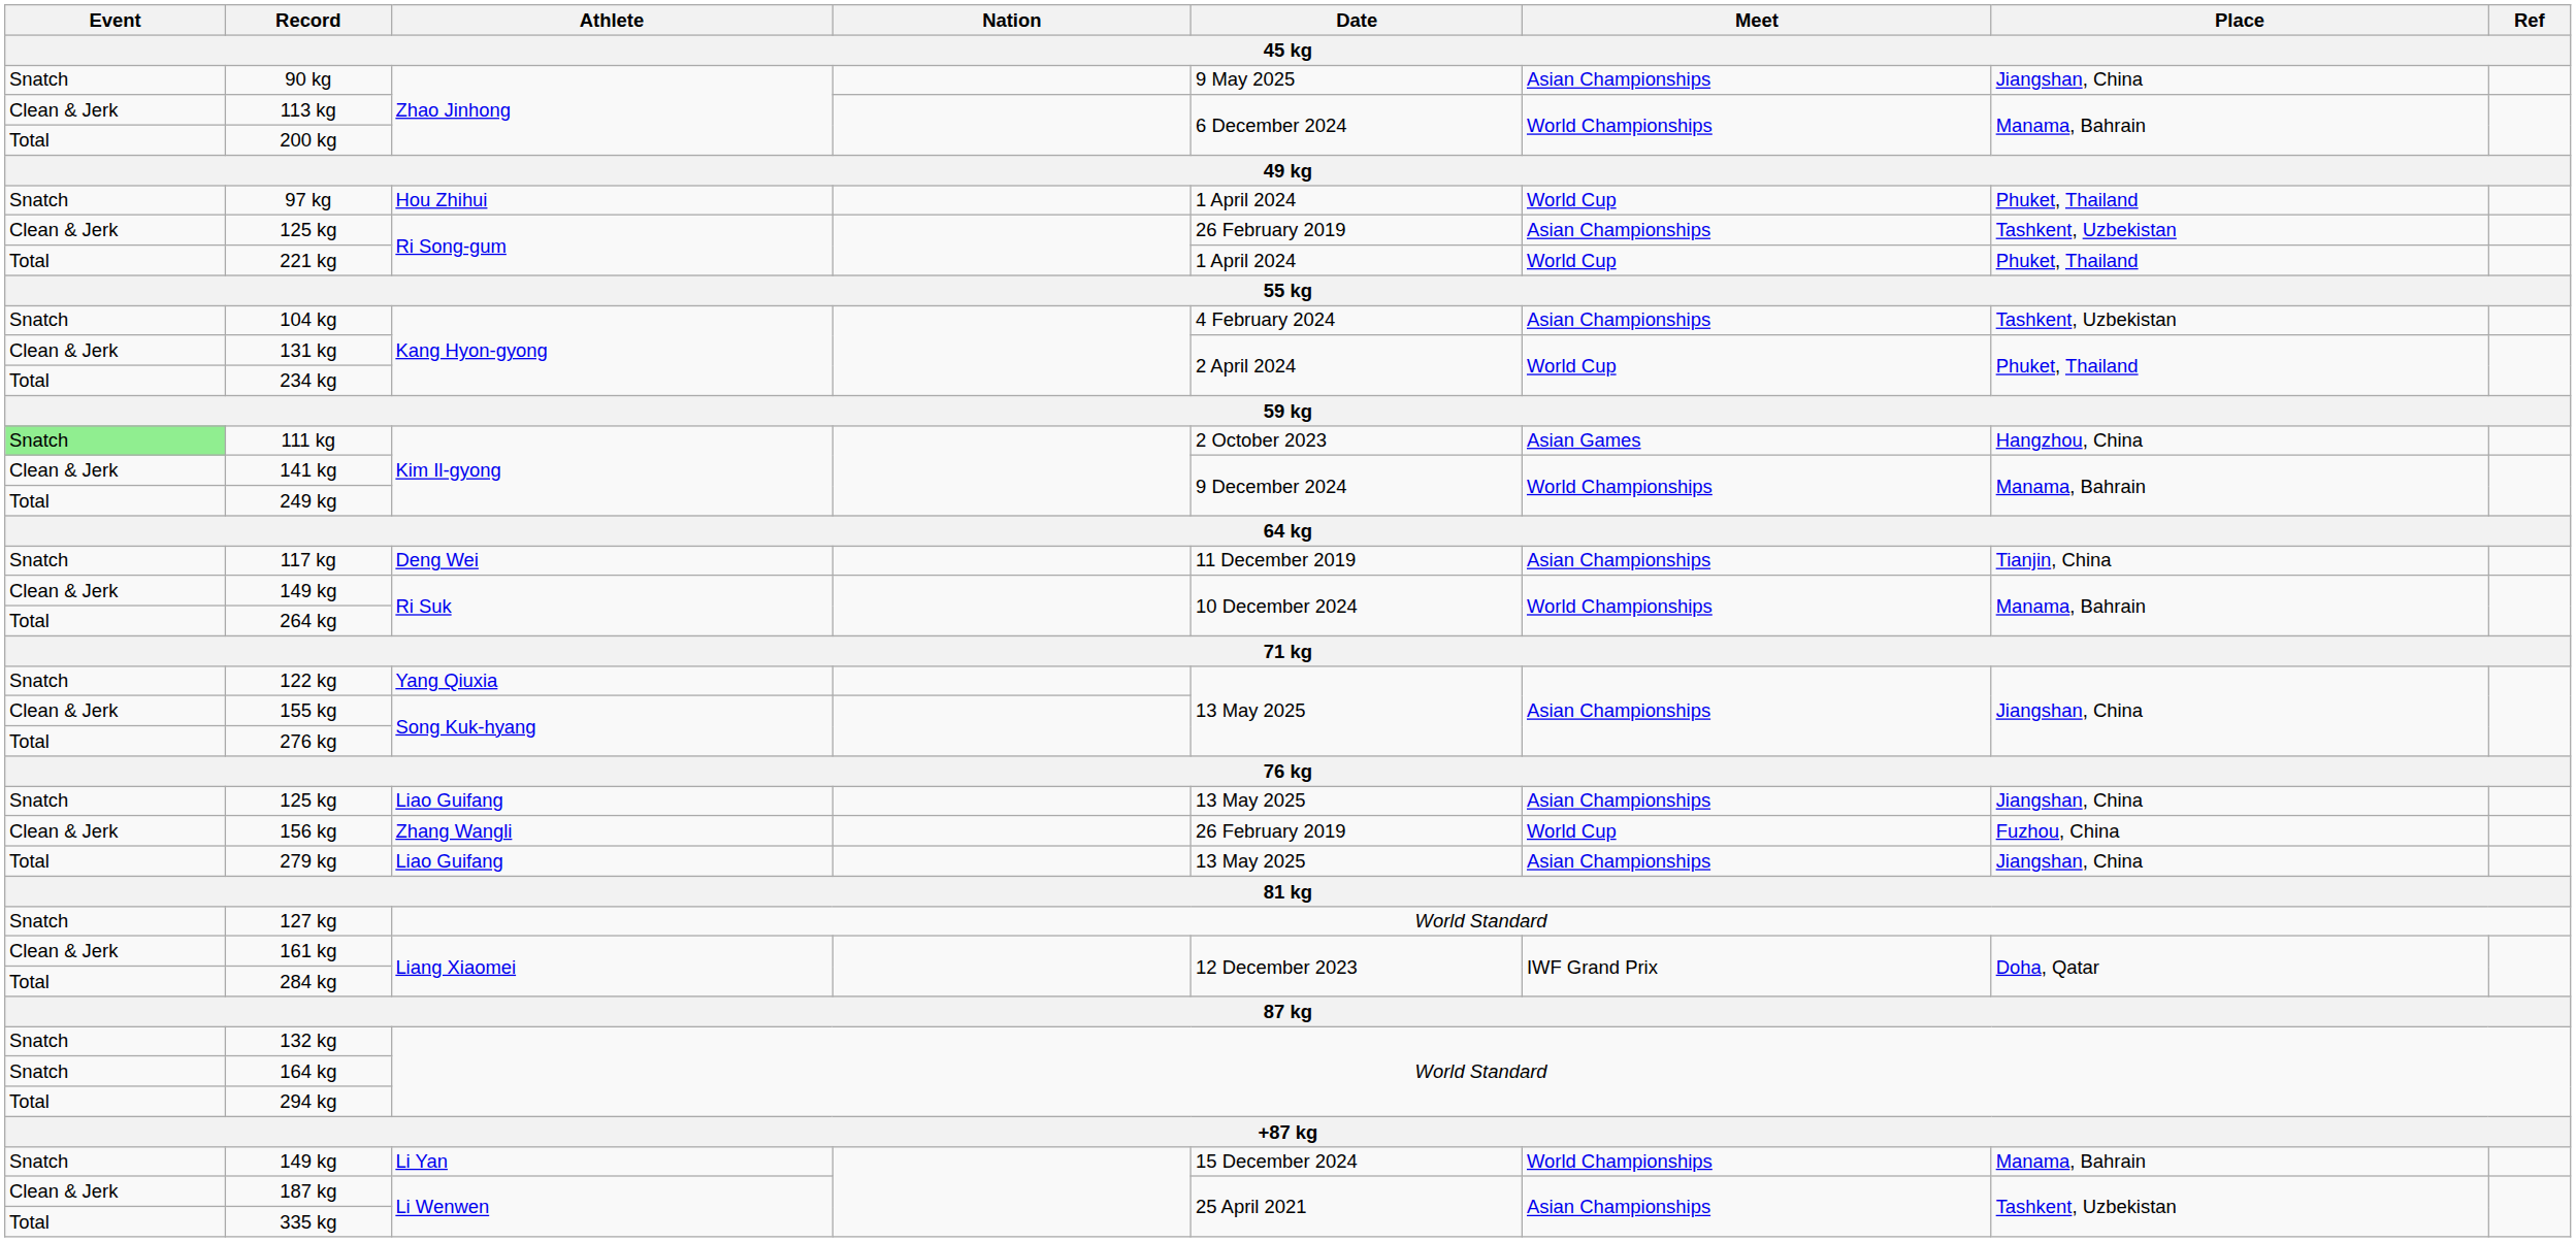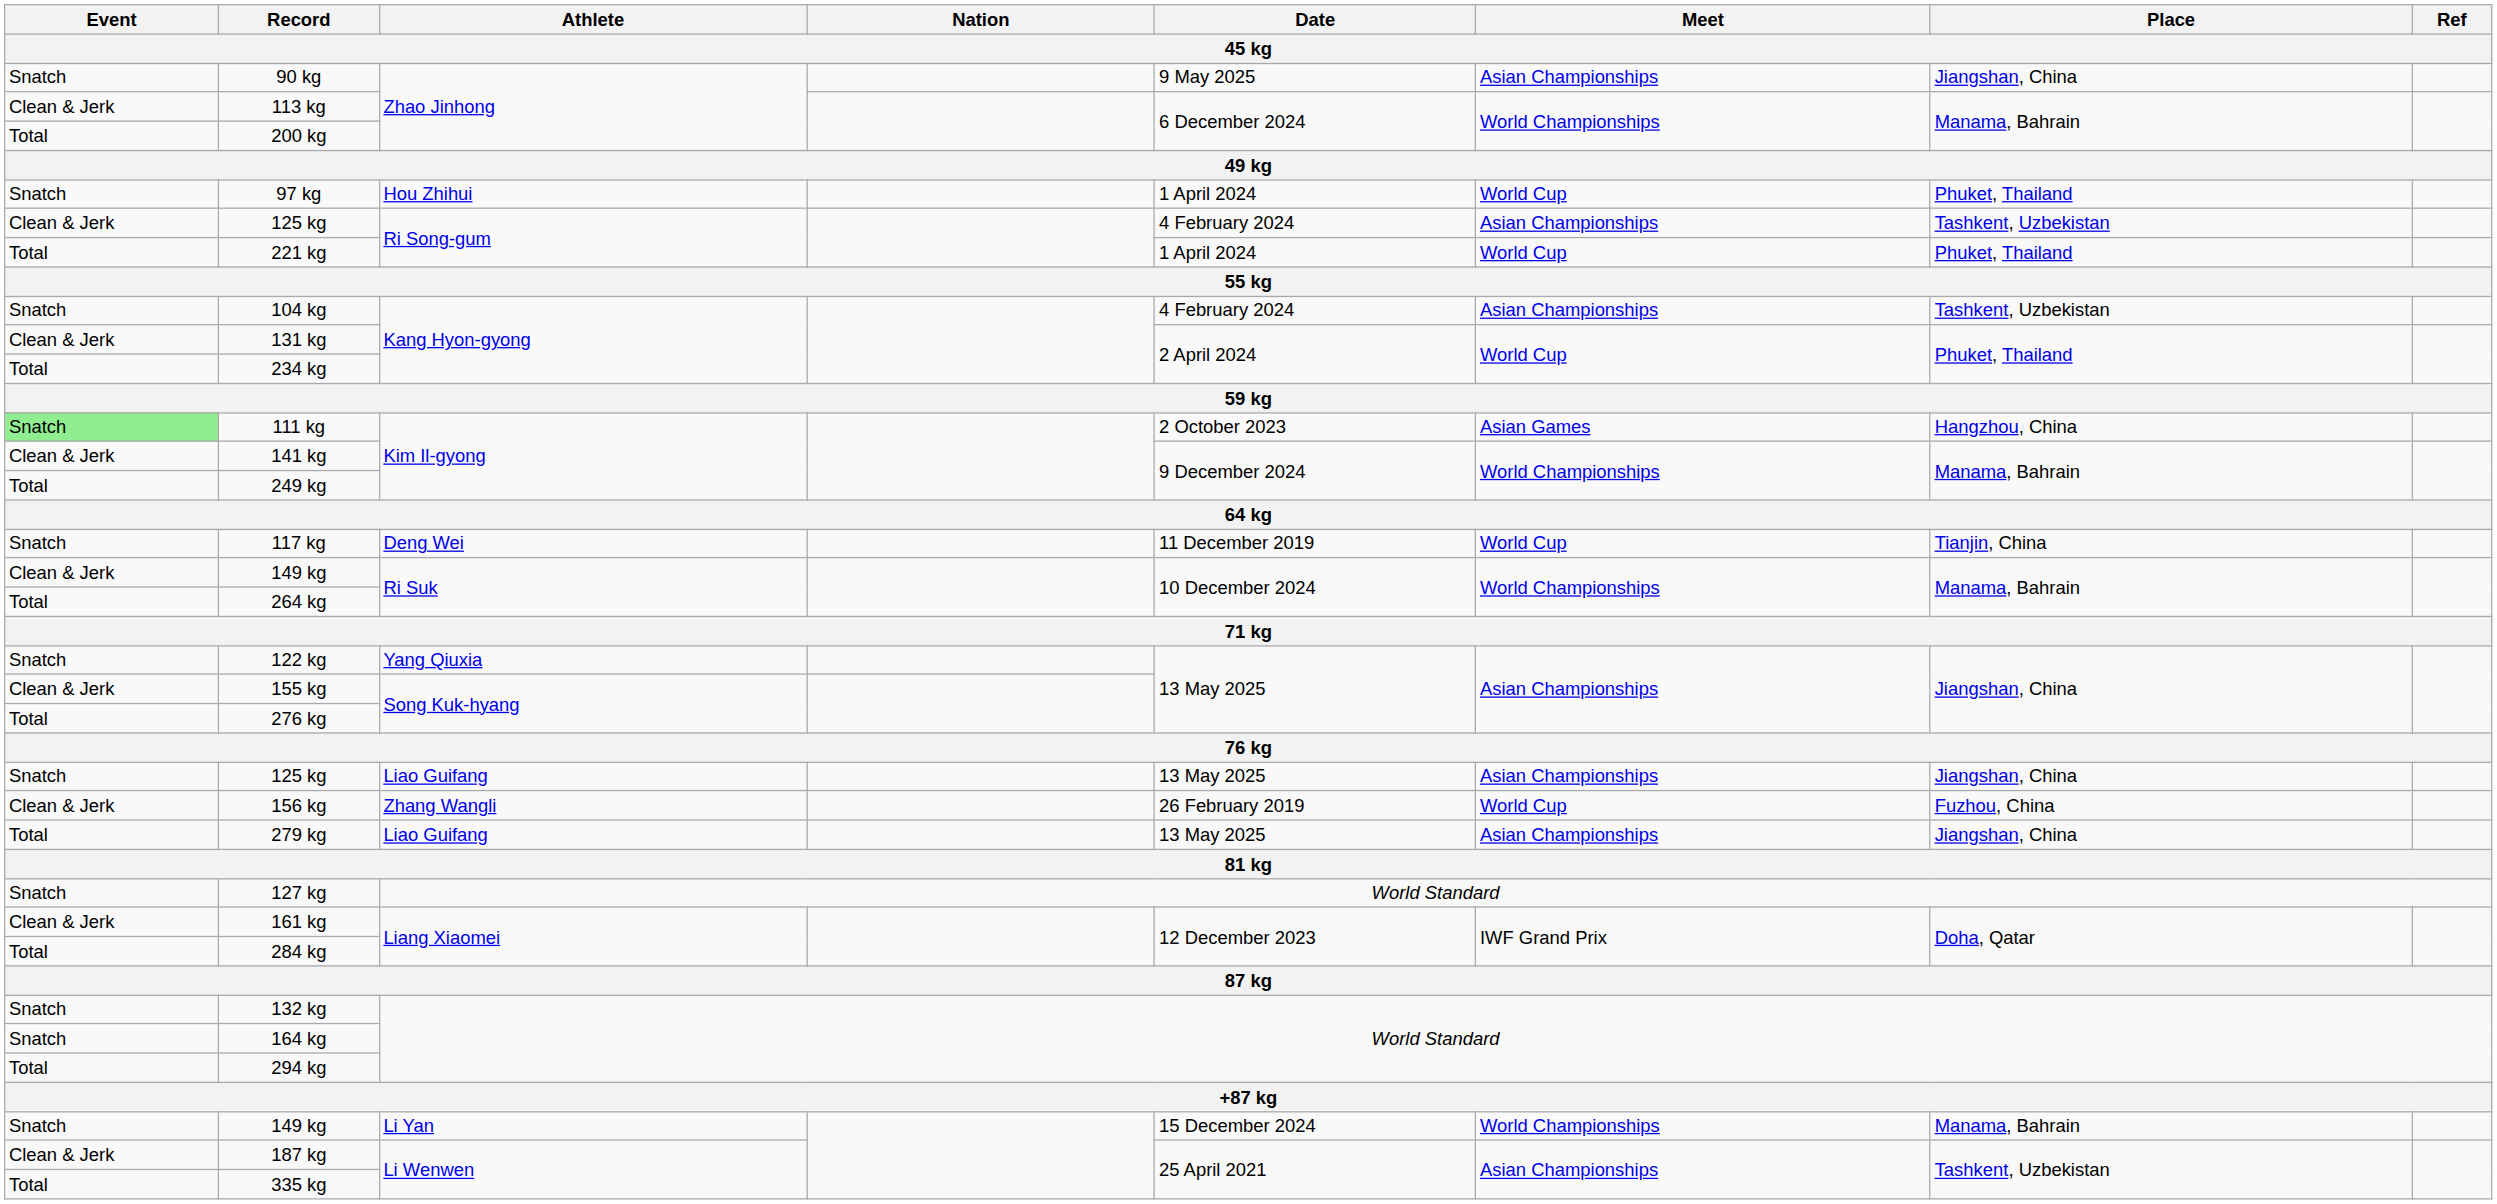125 kg / Ri Song-gum | Date: 26 February 2019 -> 4 February 2024
117 kg | Meet: Asian Championships -> World Cup
